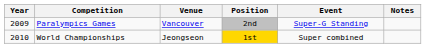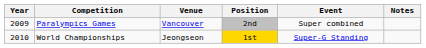Paralympics Games | Event: Super-G Standing -> Super combined
World Championships | Event: Super combined -> Super-G Standing
